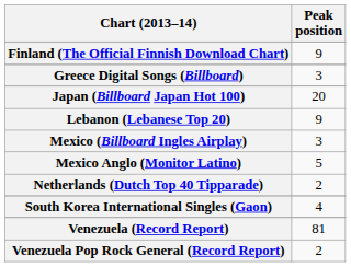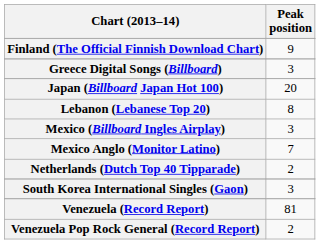Lebanon (Lebanese Top 20) | Peak position: 9 -> 8
Mexico Anglo (Monitor Latino) | Peak position: 5 -> 7
South Korea International Singles (Gaon) | Peak position: 4 -> 3
